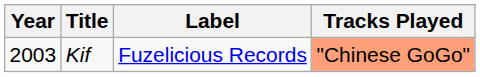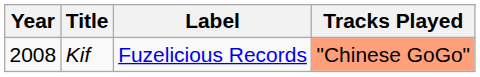Kif | Year: 2003 -> 2008
